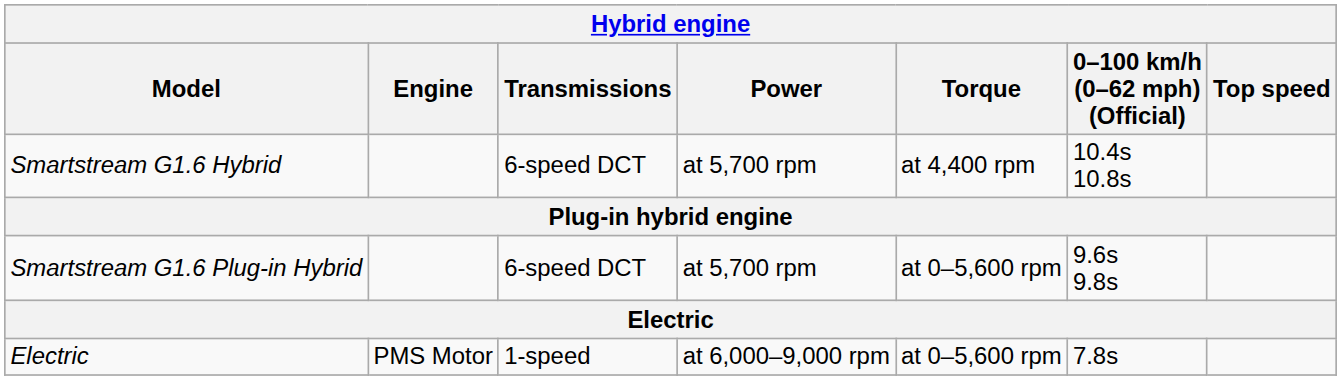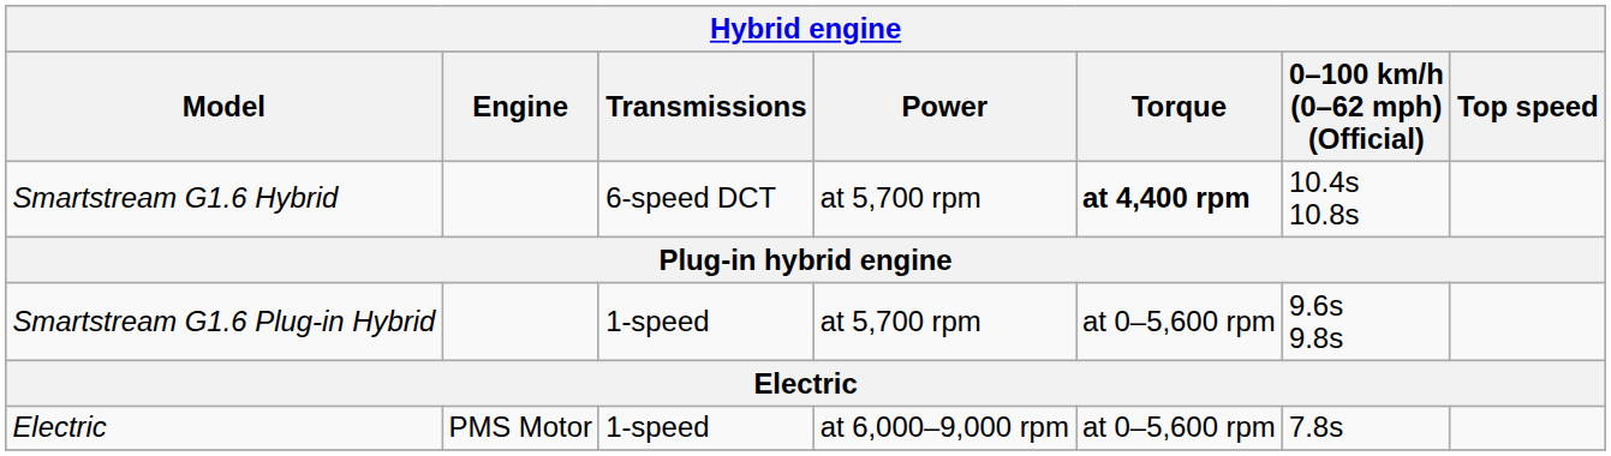Smartstream G1.6 Hybrid | Torque: normal -> bold
Smartstream G1.6 Plug-in Hybrid | Transmissions: 6-speed DCT -> 1-speed
